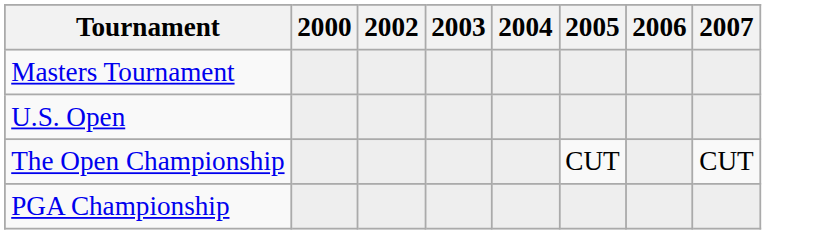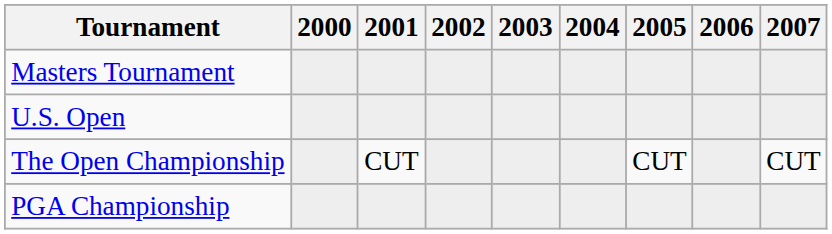+ column: 2001 | CUT
